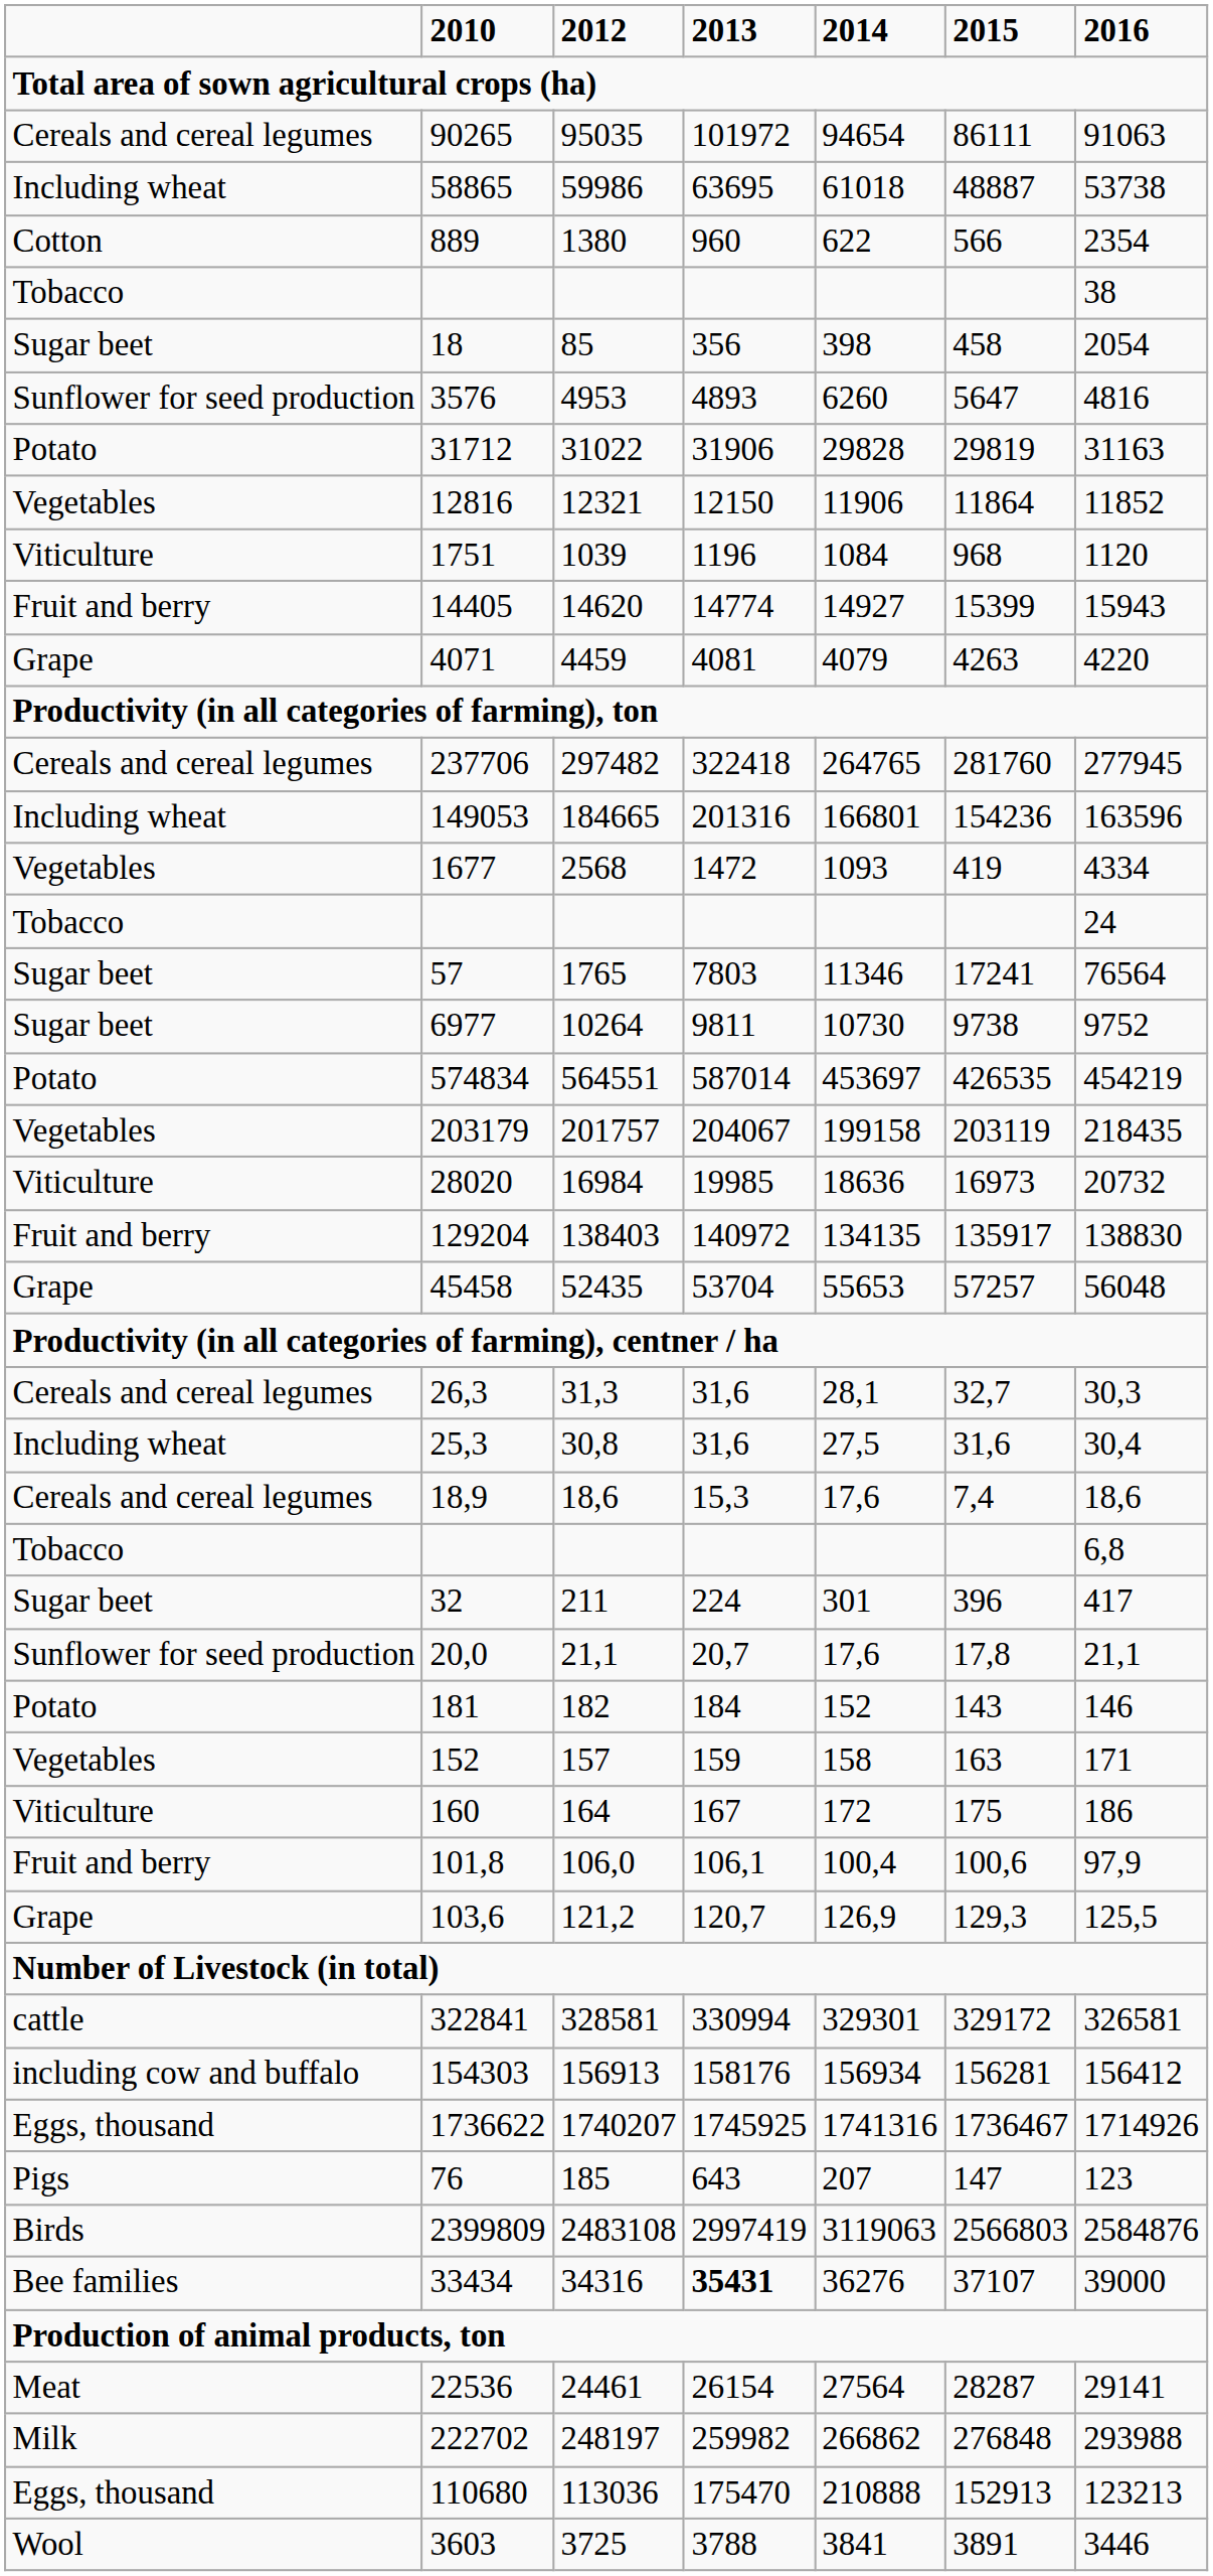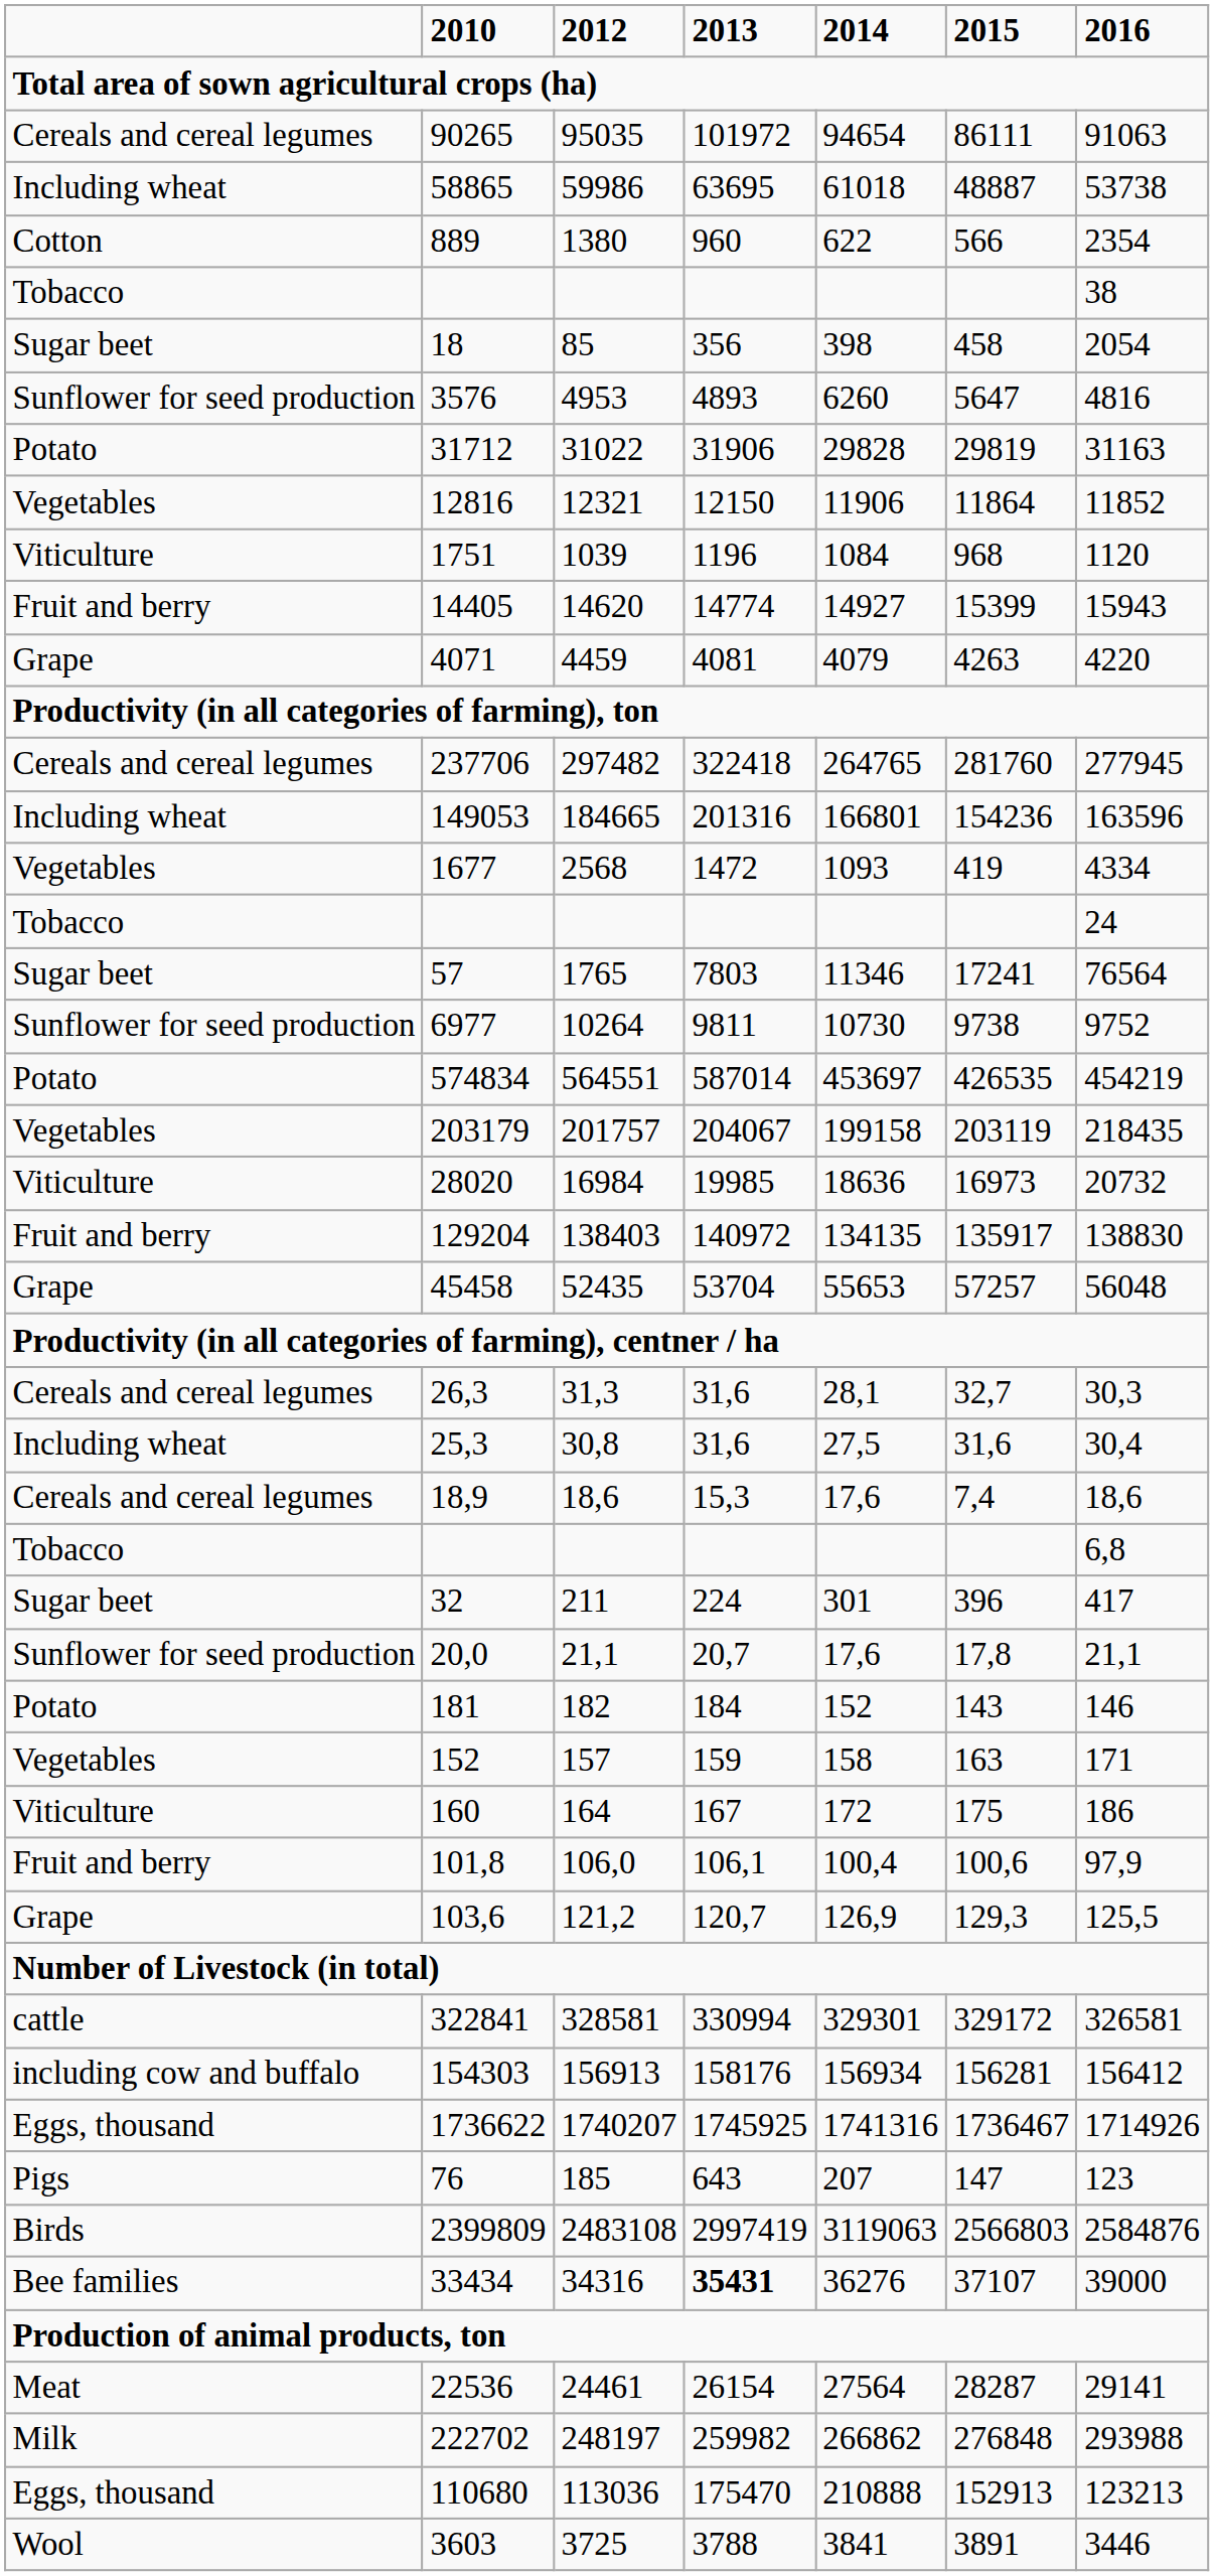6977 | column 1: Sugar beet -> Sunflower for seed production
